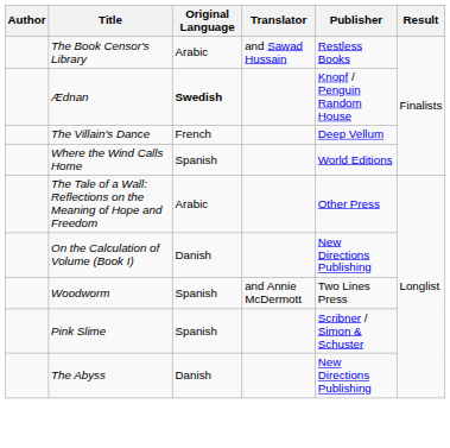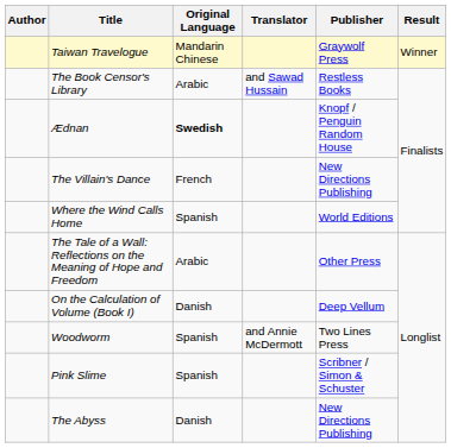+ row: Taiwan Travelogue | Mandarin Chinese | Graywolf Press | Winner
The Villain's Dance | Publisher: Deep Vellum -> New Directions Publishing
On the Calculation of Volume (Book I) | Publisher: New Directions Publishing -> Deep Vellum
